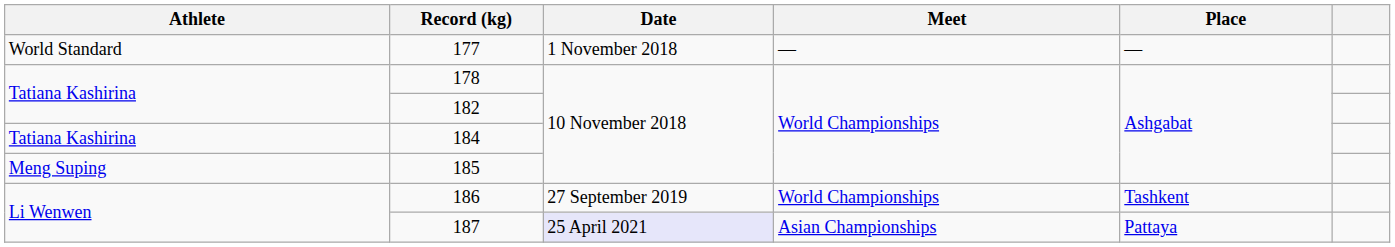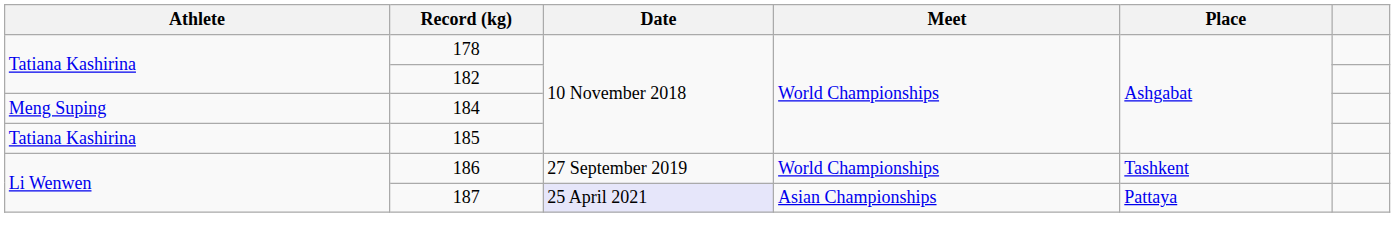- row: World Standard | 177 | 1 November 2018 | — | —
184 | Athlete: Tatiana Kashirina -> Meng Suping
185 | Athlete: Meng Suping -> Tatiana Kashirina
